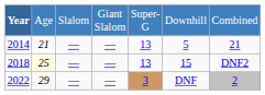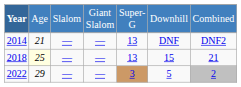2014 | column 6: 5 -> DNF
2014 | column 7: 21 -> DNF2
2018 | column 7: DNF2 -> 21
2022 | column 6: DNF -> 5
